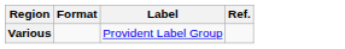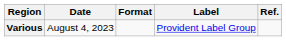+ column: Date | August 4, 2023
